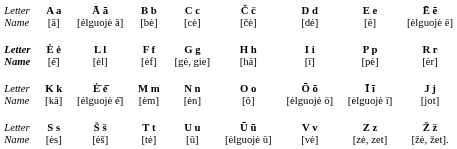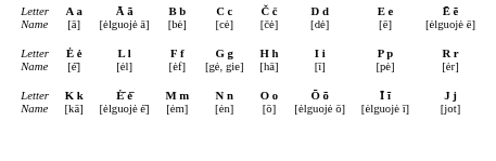Ė ė [ė̄] | column 1: bold -> normal
- row: Letter Name | S s [ės] | Š š [ėš] | T t [tė] | U u [ū] | Ū ū [ėlguojė ū] | V v [vė] | Z z [zė, zet] | Ž ž [žė, žet].
